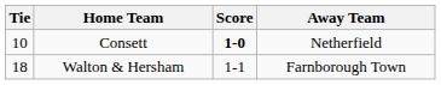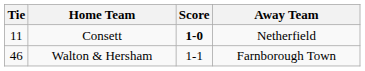Consett | Tie: 10 -> 11
Walton & Hersham | Tie: 18 -> 46
